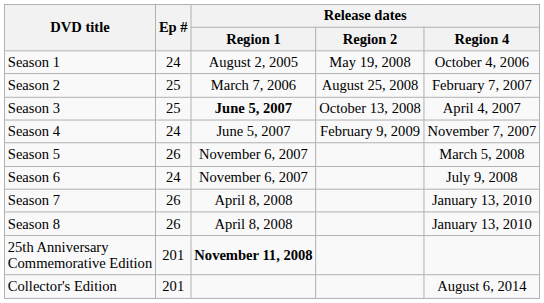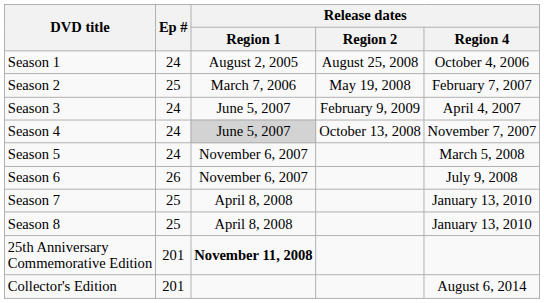Season 1 | Release dates / Region 2: May 19, 2008 -> August 25, 2008
Season 2 | Release dates / Region 2: August 25, 2008 -> May 19, 2008
Season 3 | Ep #: 25 -> 24
Season 3 | Release dates / Region 1: bold -> normal
Season 3 | Release dates / Region 2: October 13, 2008 -> February 9, 2009
Season 4 | Release dates / Region 1: no background -> lightgrey background
Season 4 | Release dates / Region 2: February 9, 2009 -> October 13, 2008
Season 5 | Ep #: 26 -> 24
Season 6 | Ep #: 24 -> 26
Season 7 | Ep #: 26 -> 25
Season 8 | Ep #: 26 -> 25
